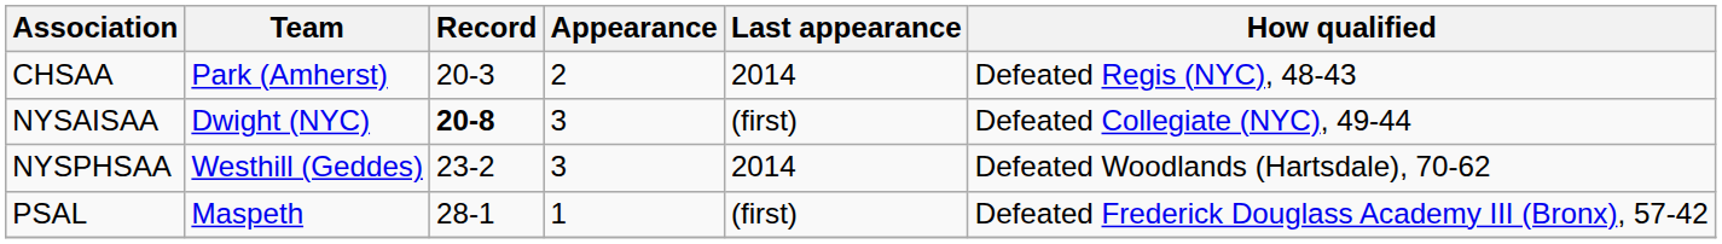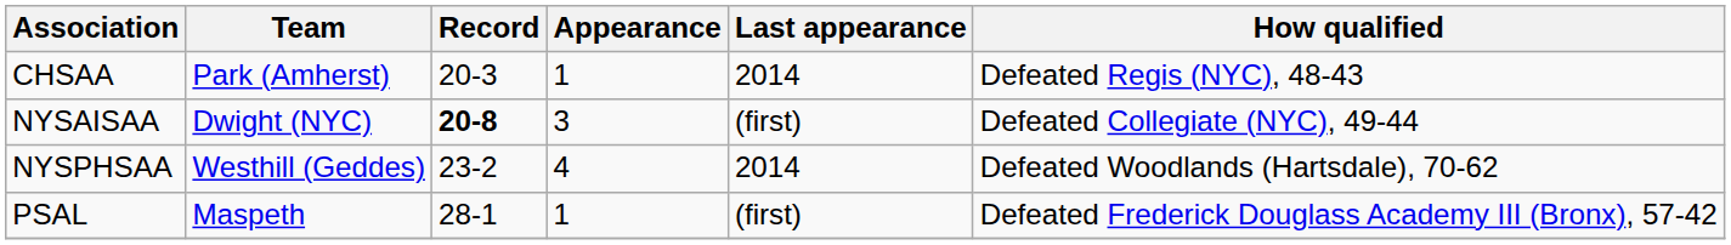CHSAA | Appearance: 2 -> 1
NYSPHSAA | Appearance: 3 -> 4
